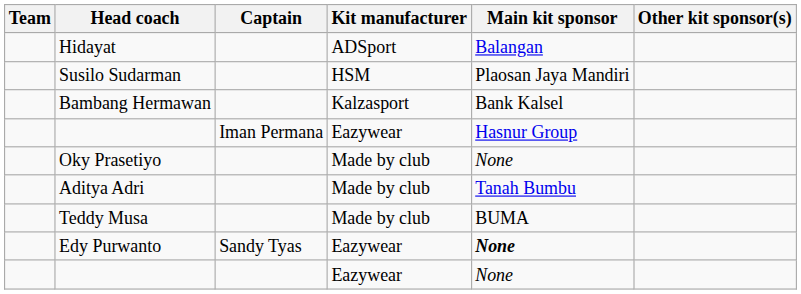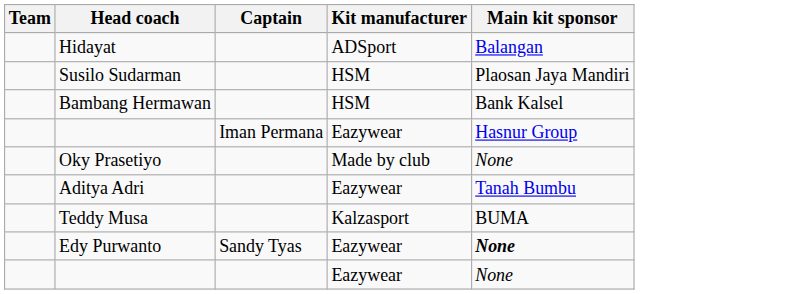- column: Other kit sponsor(s)
Bambang Hermawan | Kit manufacturer: Kalzasport -> HSM
Aditya Adri | Kit manufacturer: Made by club -> Eazywear
Teddy Musa | Kit manufacturer: Made by club -> Kalzasport
